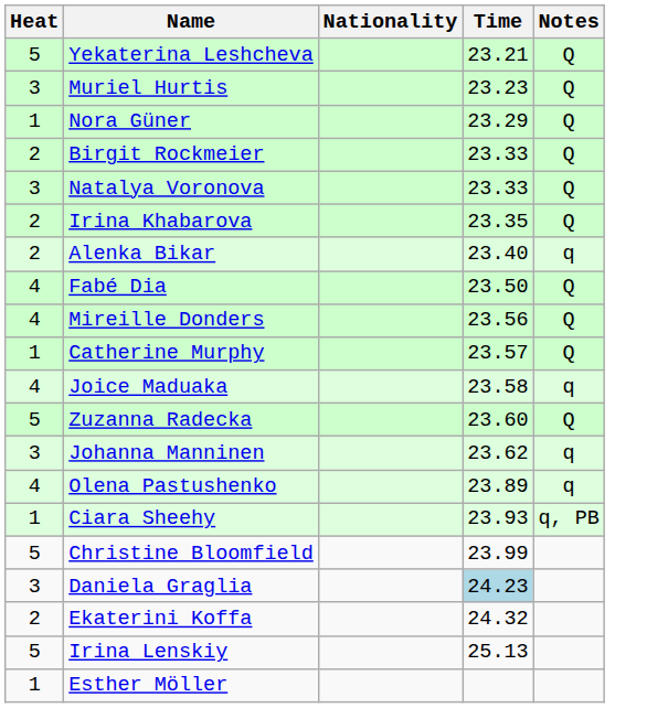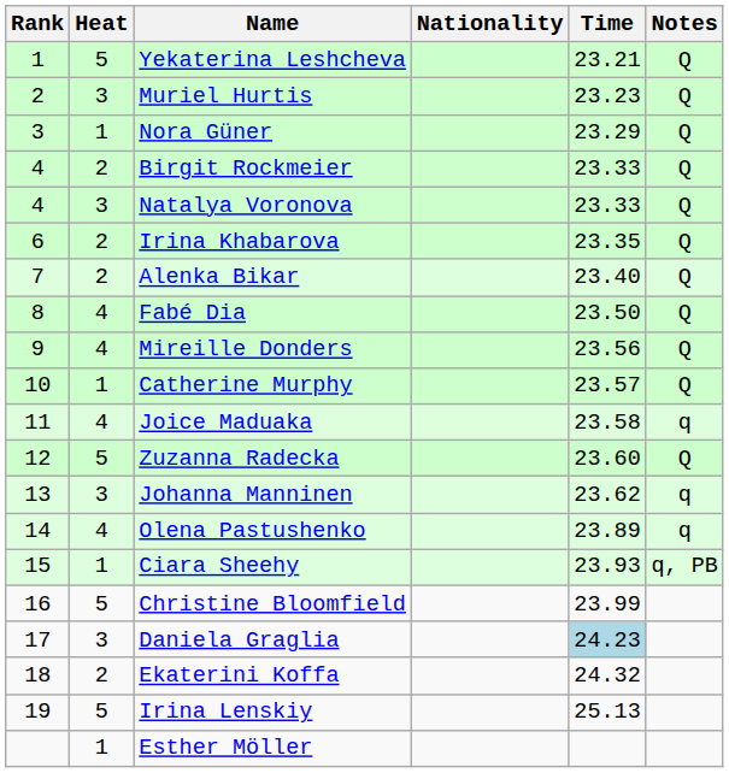+ column: Rank | 1 | 2 | 3 | 4 | 4 | 6 | 7 | 8 | 9 | 10 | 11 | 12 | 13 | 14 | 15 | 16 | 17 | 18 | 19
Alenka Bikar | Notes: q -> Q
